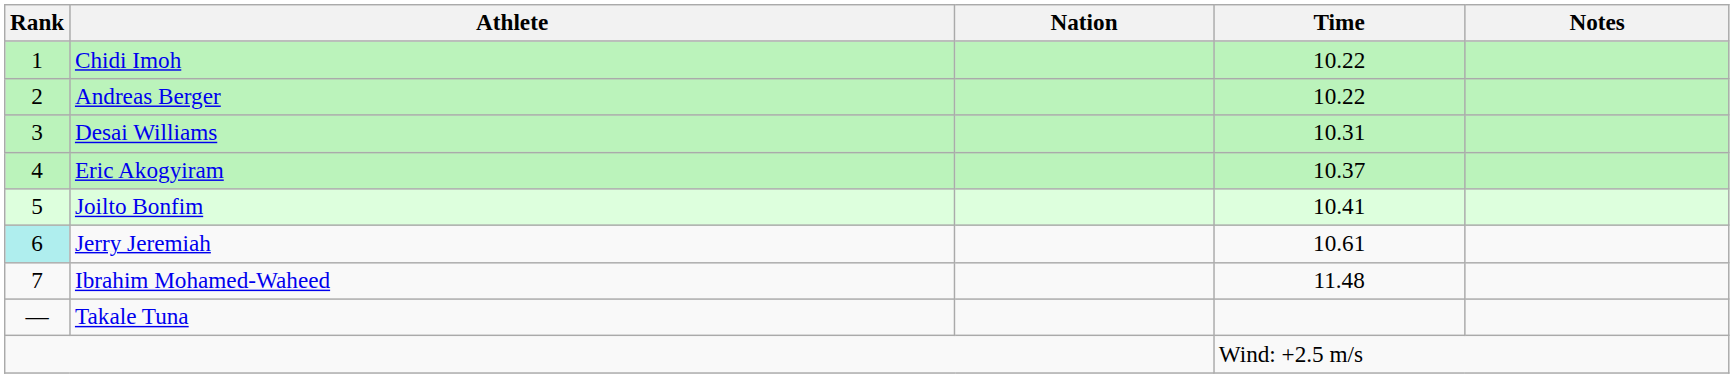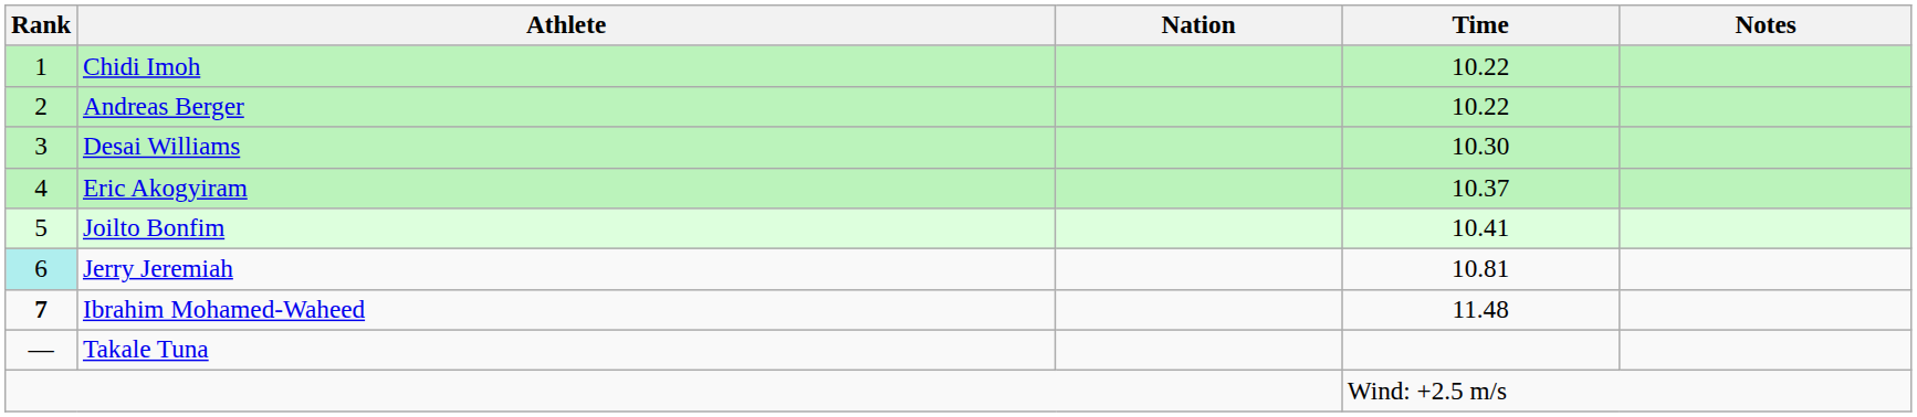Desai Williams | Time: 10.31 -> 10.30
Jerry Jeremiah | Time: 10.61 -> 10.81
Ibrahim Mohamed-Waheed | Rank: normal -> bold
